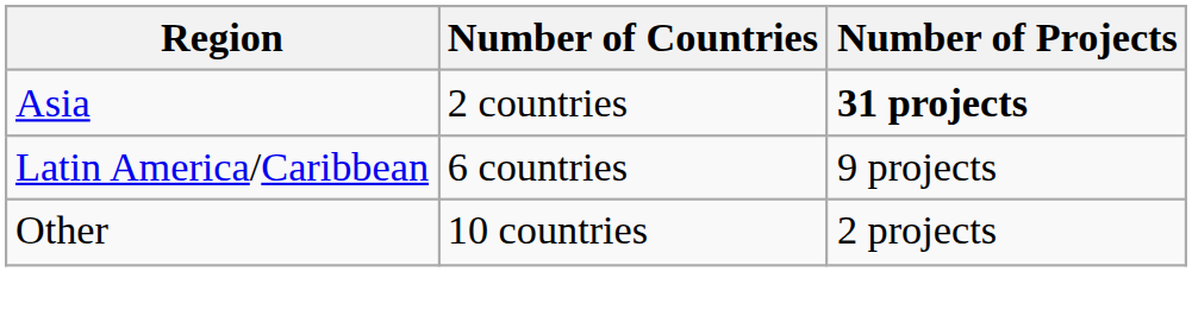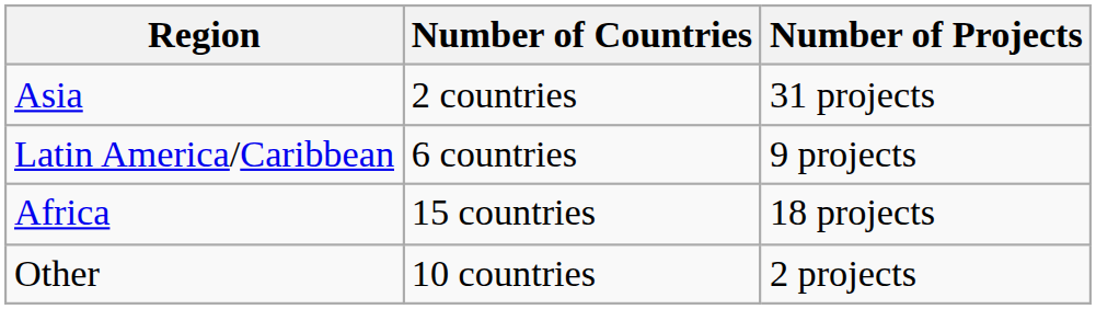Asia | Number of Projects: bold -> normal
+ row: Africa | 15 countries | 18 projects
